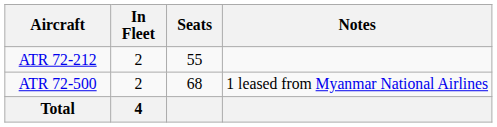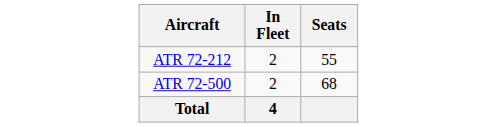- column: Notes | 1 leased from Myanmar National Airlines
